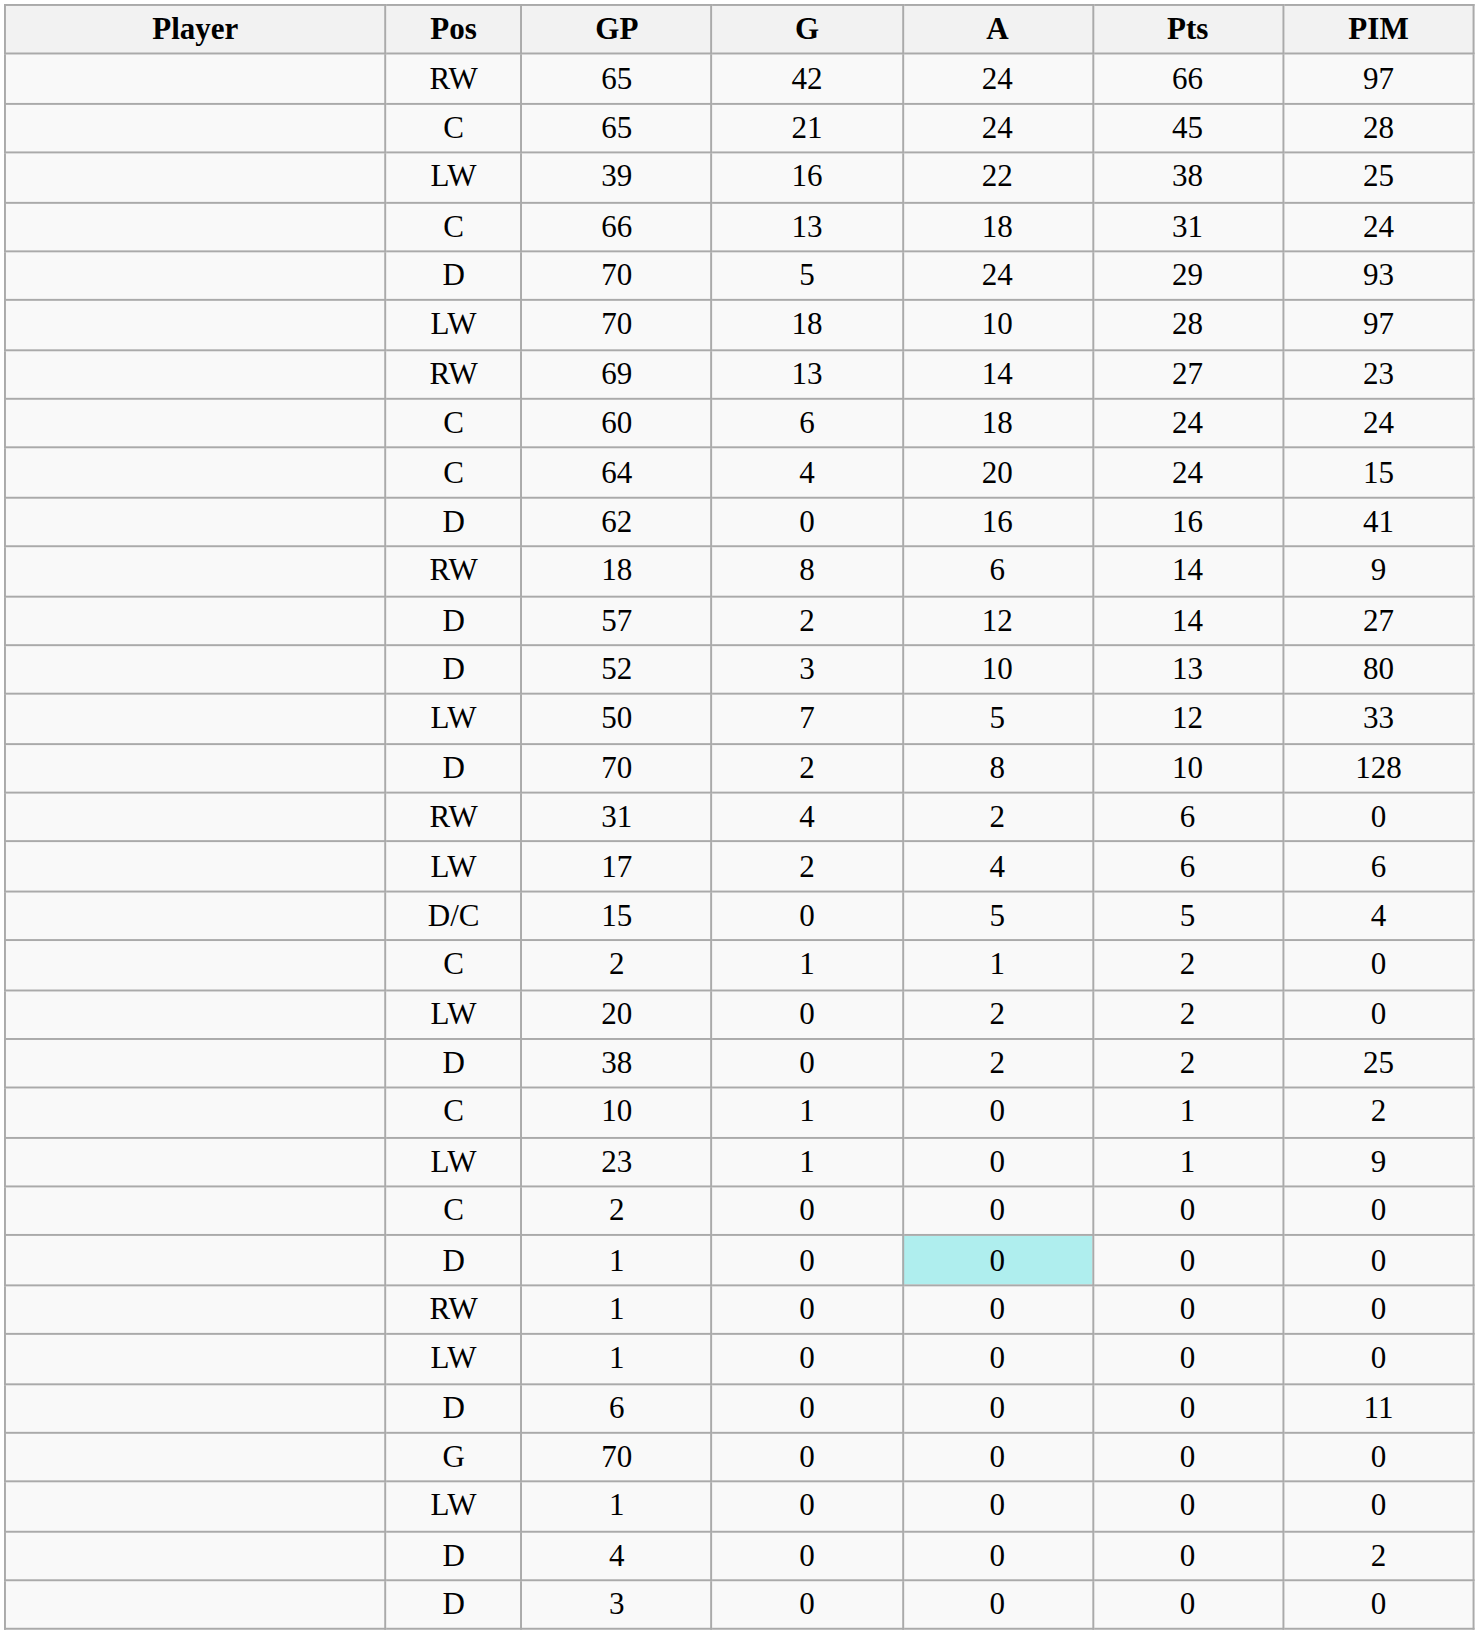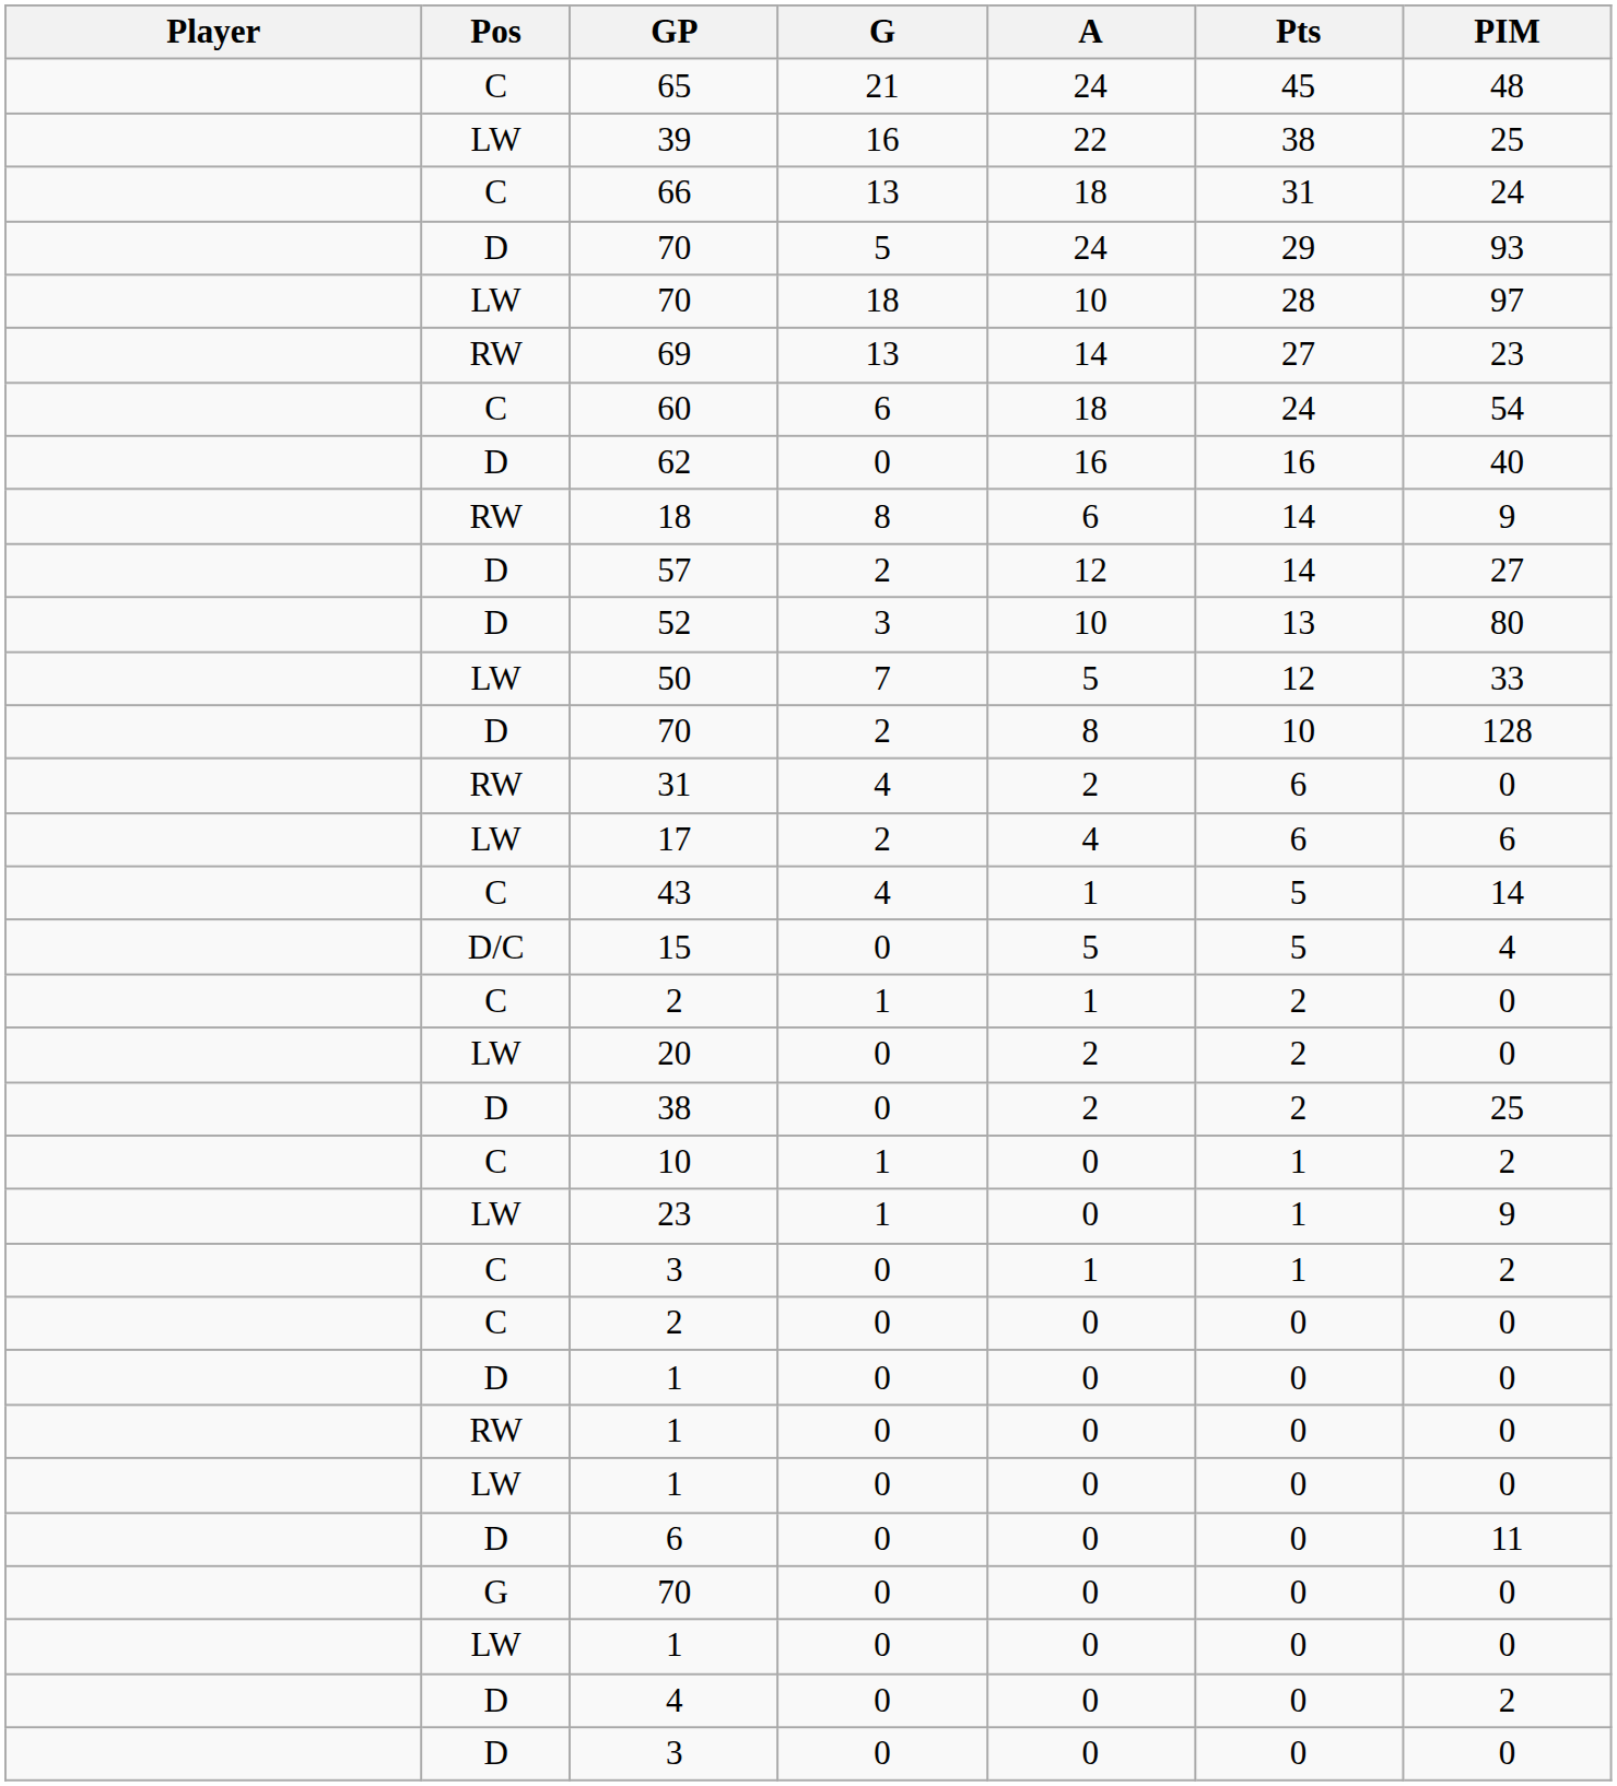- row: RW | 65 | 42 | 24 | 66 | 97
C / 65 | PIM: 28 -> 48
60 | PIM: 24 -> 54
- row: C | 64 | 4 | 20 | 24 | 15
62 | PIM: 41 -> 40
+ row: C | 43 | 4 | 1 | 5 | 14
+ row: C | 3 | 0 | 1 | 1 | 2
D / 1 | A: paleturquoise background -> no background
